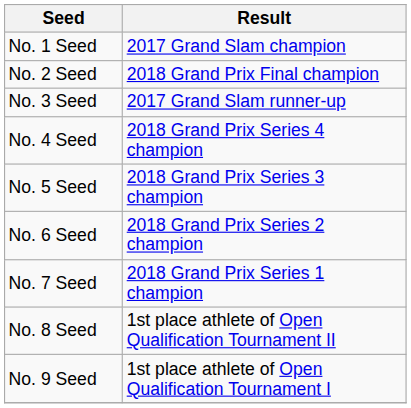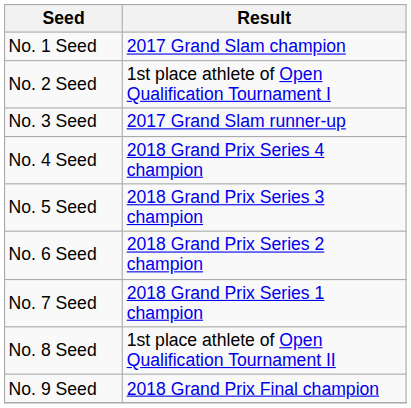No. 2 Seed | Result: 2018 Grand Prix Final champion -> 1st place athlete of Open Qualification Tournament I
No. 9 Seed | Result: 1st place athlete of Open Qualification Tournament I -> 2018 Grand Prix Final champion
